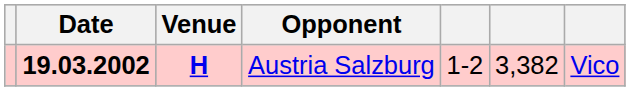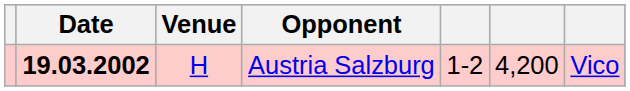Austria Salzburg | Venue: bold -> normal
Austria Salzburg | column 6: 3,382 -> 4,200
